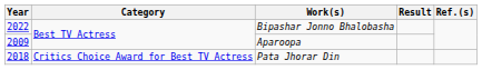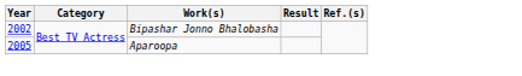Bipashar Jonno Bhalobasha | Year: 2022 -> 2002
Aparoopa | Year: 2009 -> 2005
- row: 2018 | Critics Choice Award for Best TV Actress | Pata Jhorar Din
